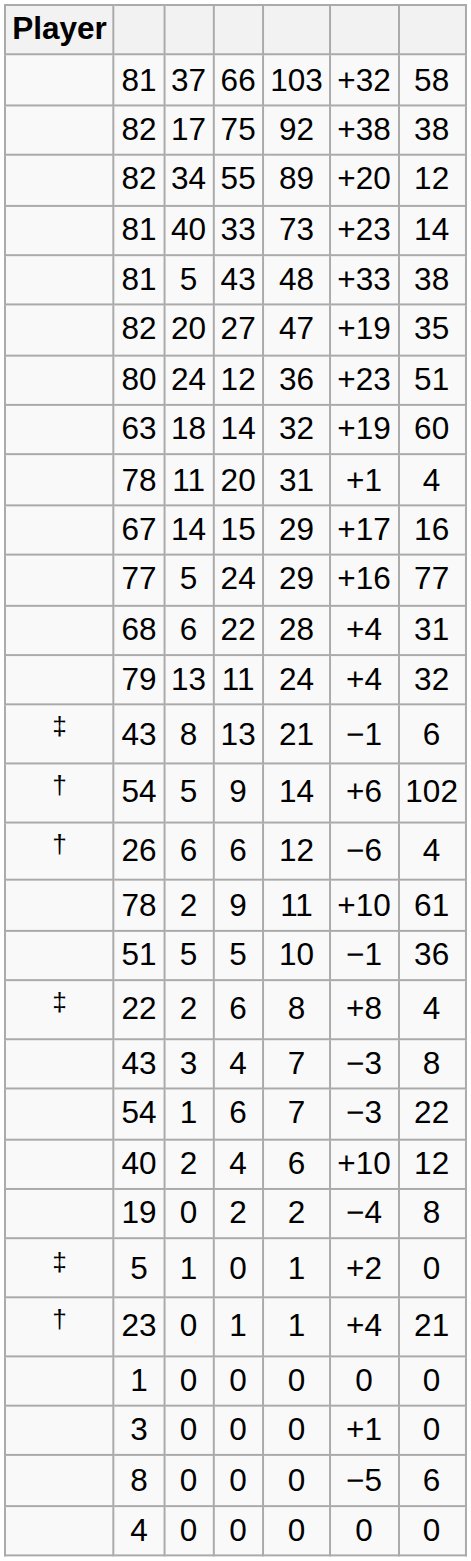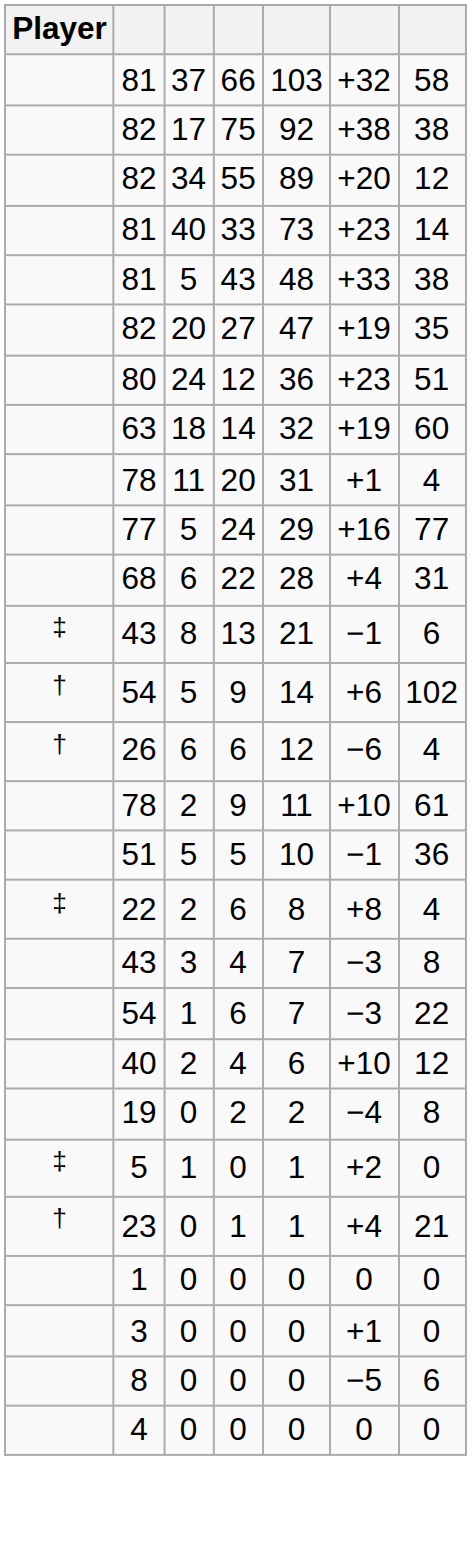- row: 67 | 14 | 15 | 29 | +17 | 16
- row: 79 | 13 | 11 | 24 | +4 | 32
